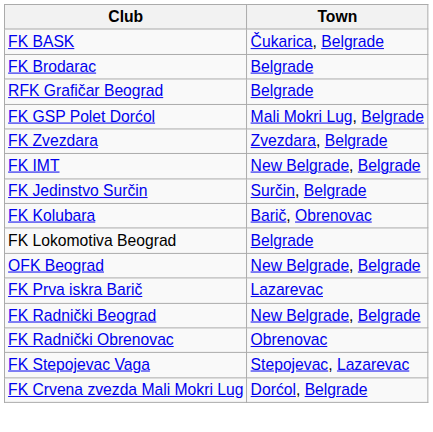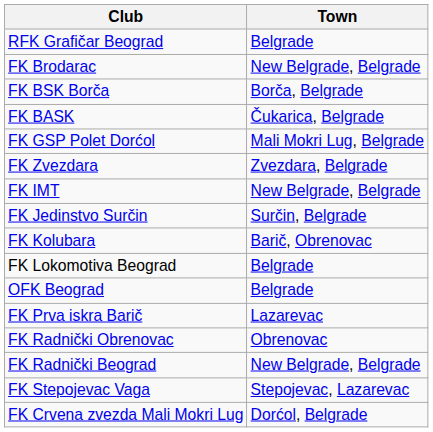rows swapped: FK BASK <-> RFK Grafičar Beograd
FK Brodarac | Town: Belgrade -> New Belgrade, Belgrade
+ row: FK BSK Borča | Borča, Belgrade
OFK Beograd | Town: New Belgrade, Belgrade -> Belgrade
rows swapped: FK Radnički Beograd <-> FK Radnički Obrenovac
